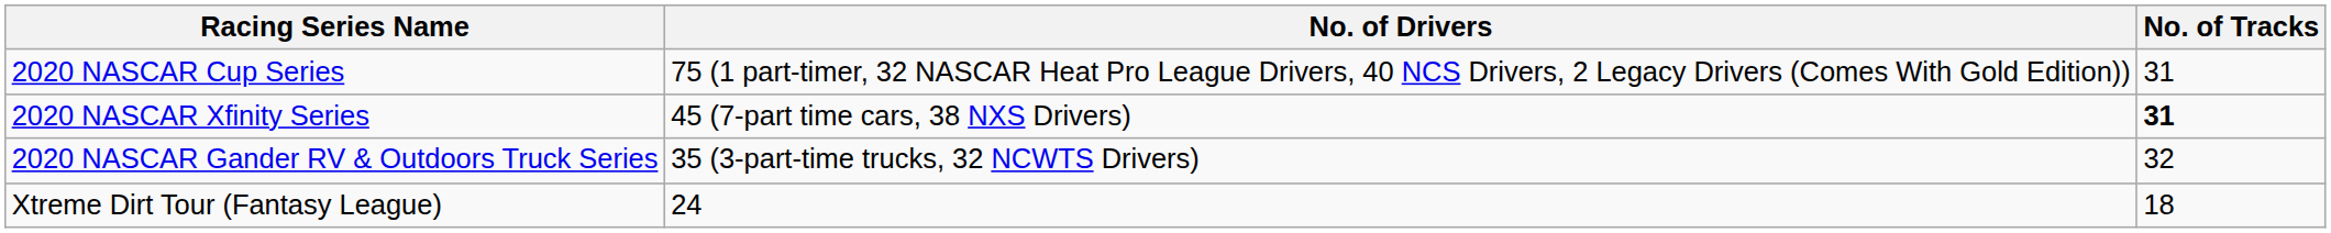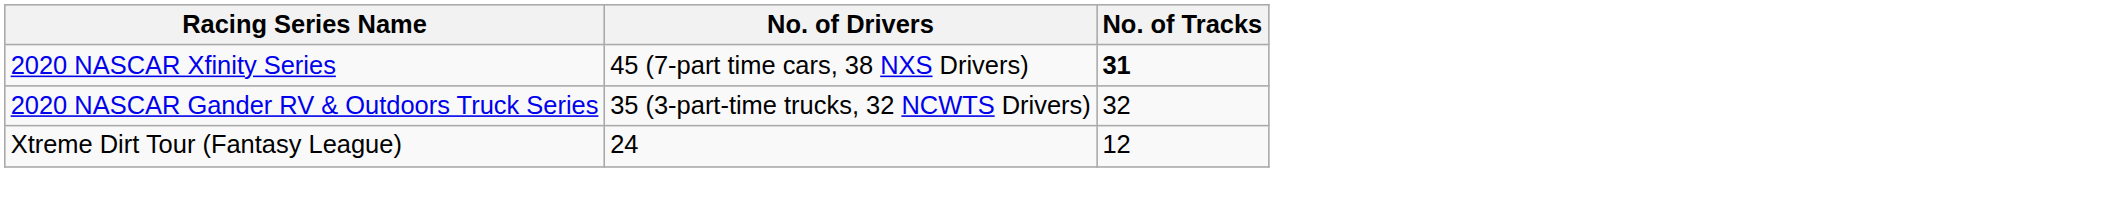- row: 2020 NASCAR Cup Series | 75 (1 part-timer, 32 NASCAR Heat Pro League Drivers, 40 NCS Drivers, 2 Legacy Drivers (Comes With Gold Edition)) | 31
Xtreme Dirt Tour (Fantasy League) | No. of Tracks: 18 -> 12
